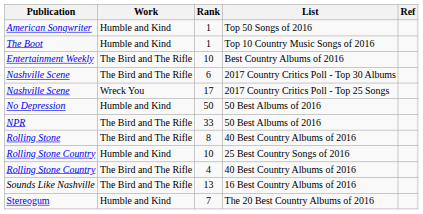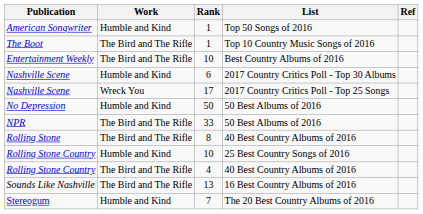The Boot | Work: Humble and Kind -> The Bird and The Rifle
Nashville Scene / 2017 Country Critics Poll - Top 30 Albums | Work: The Bird and The Rifle -> Humble and Kind
